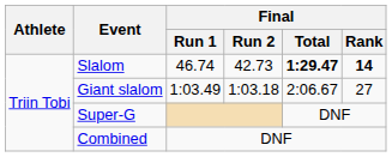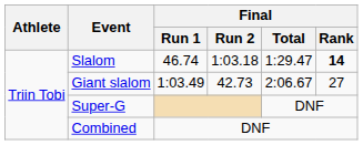Slalom | Final / Run 2: 42.73 -> 1:03.18
Slalom | Final / Total: bold -> normal
Giant slalom | Final / Run 2: 1:03.18 -> 42.73
